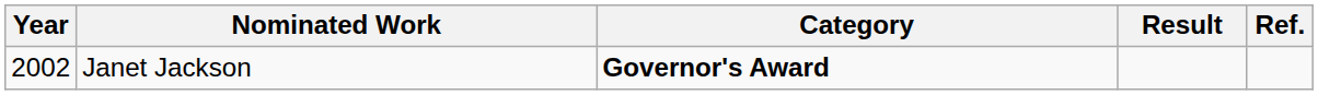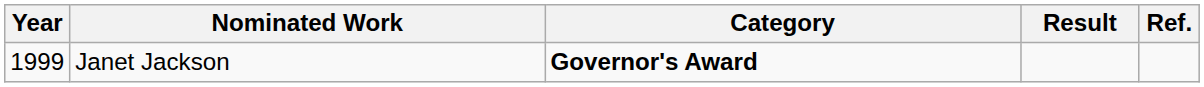Janet Jackson | Year: 2002 -> 1999
